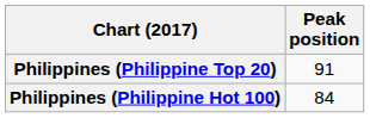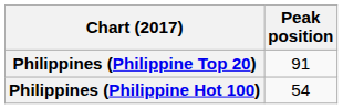Philippines (Philippine Hot 100) | Peak position: 84 -> 54
